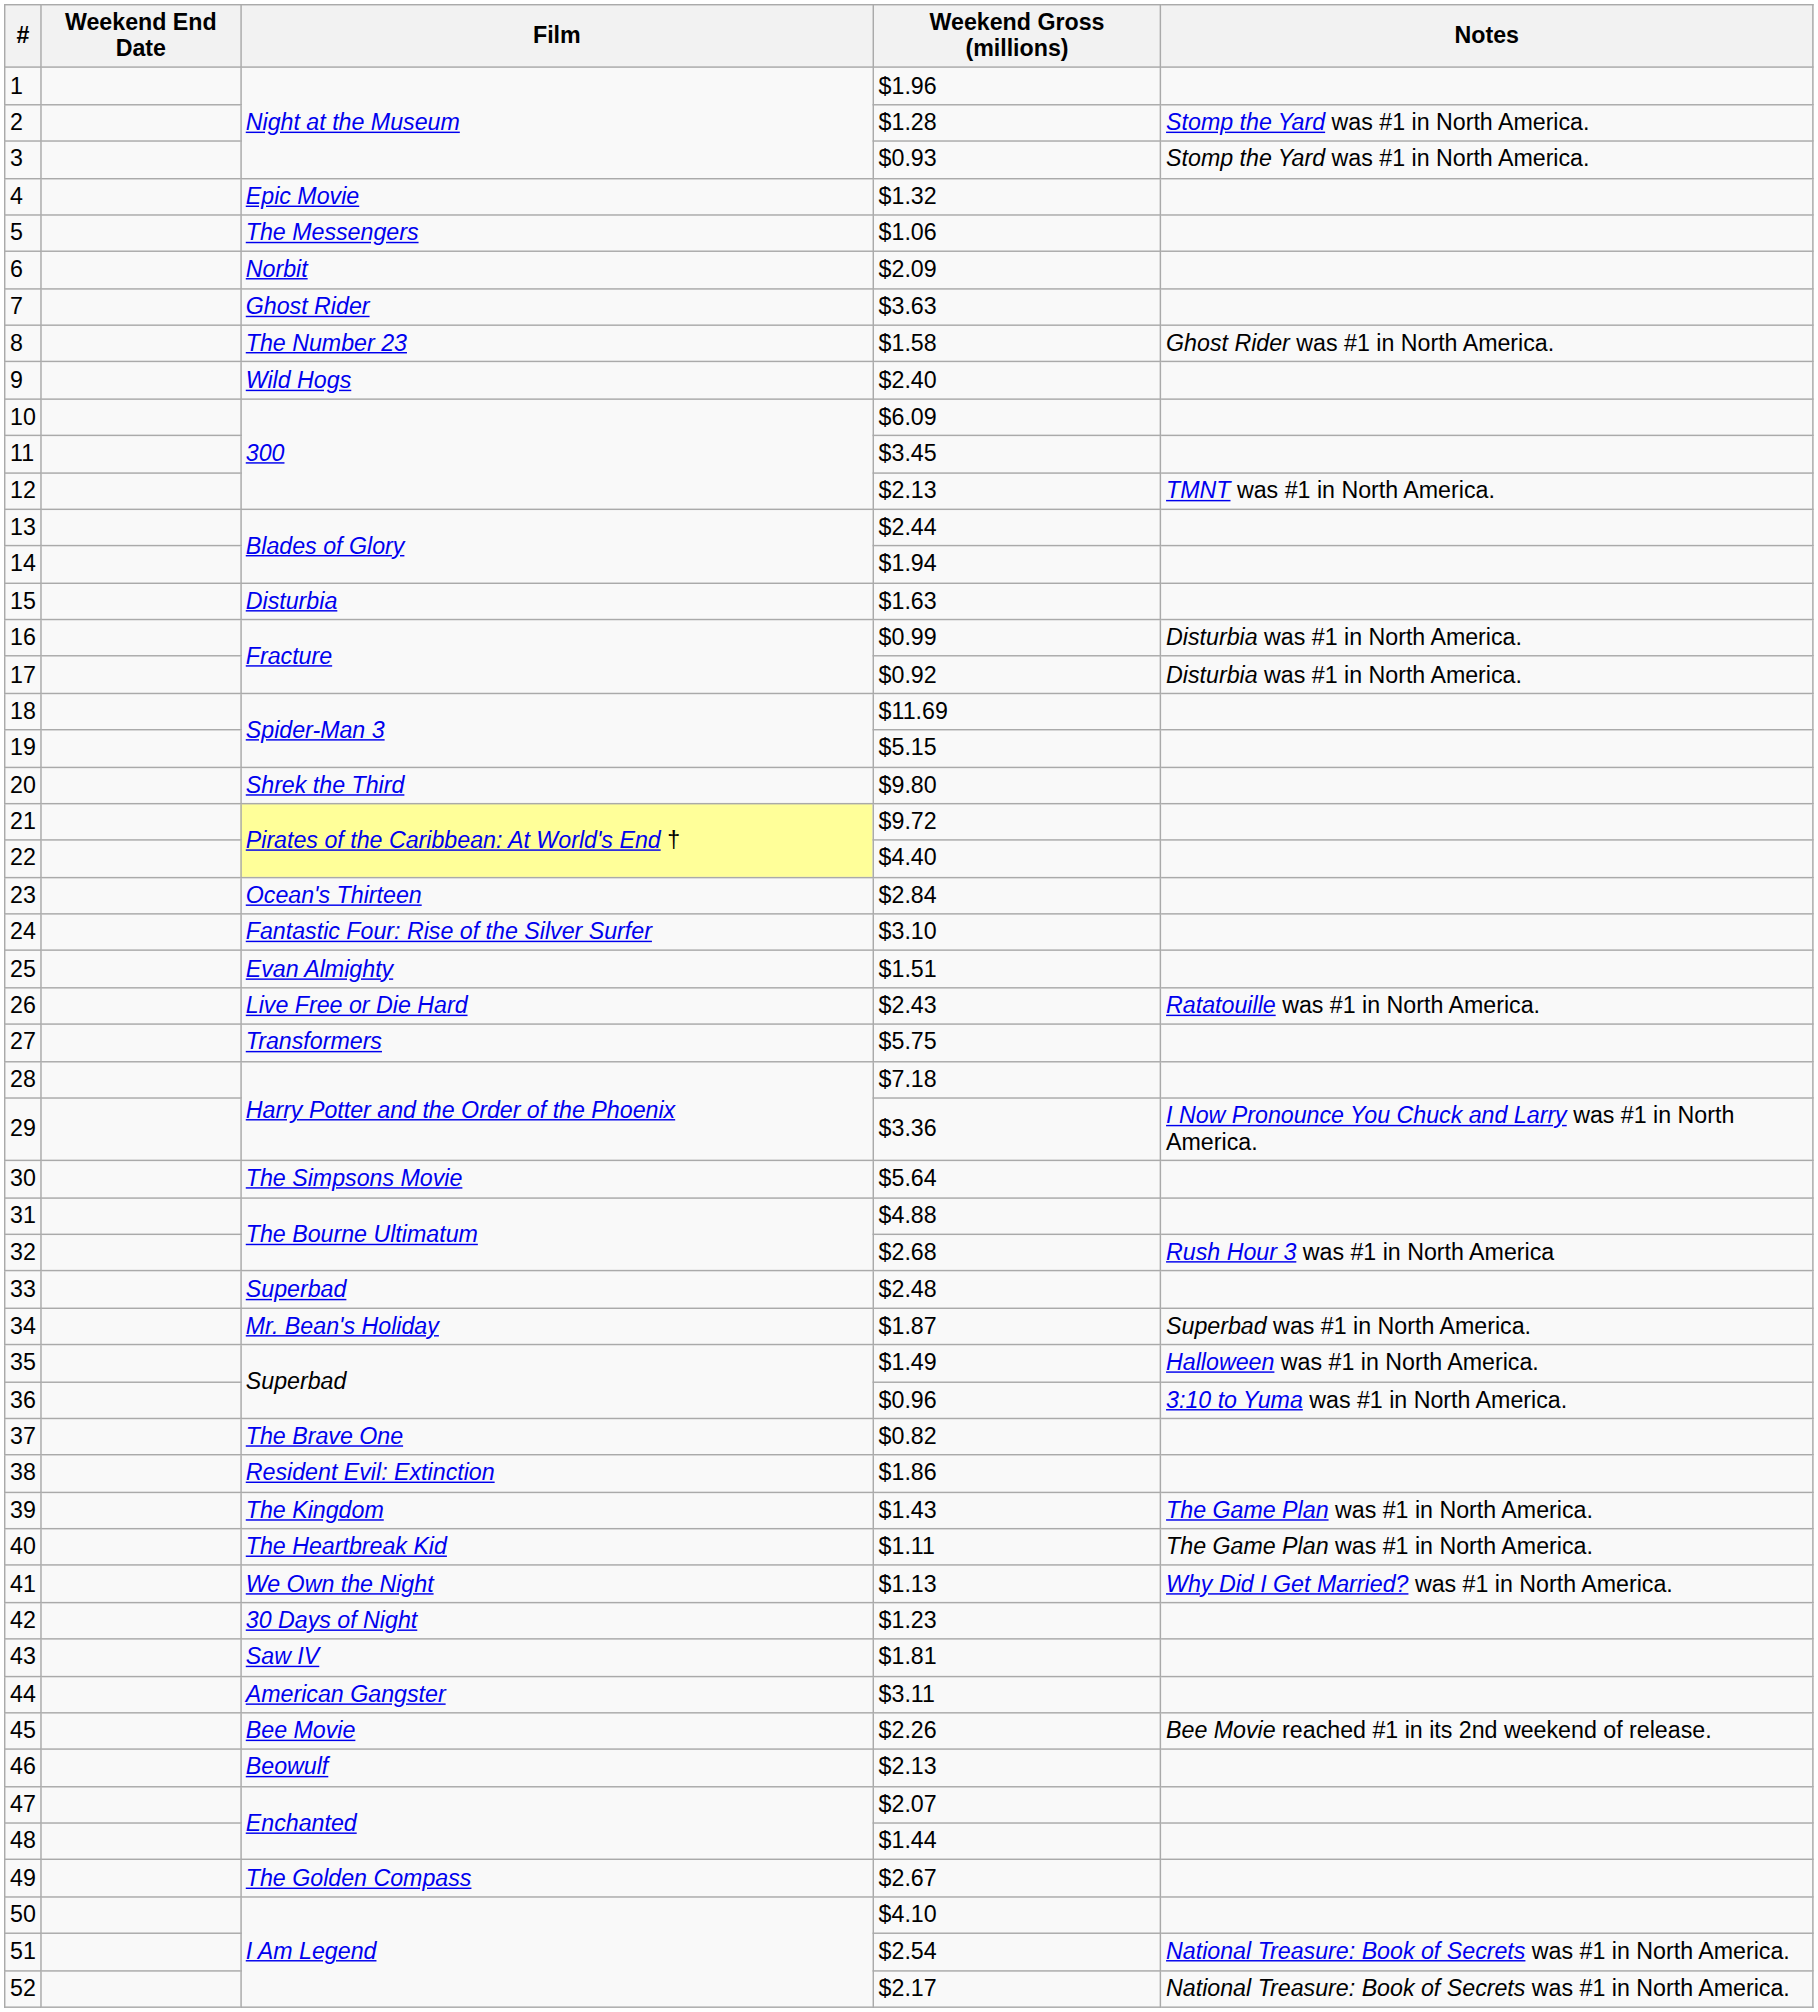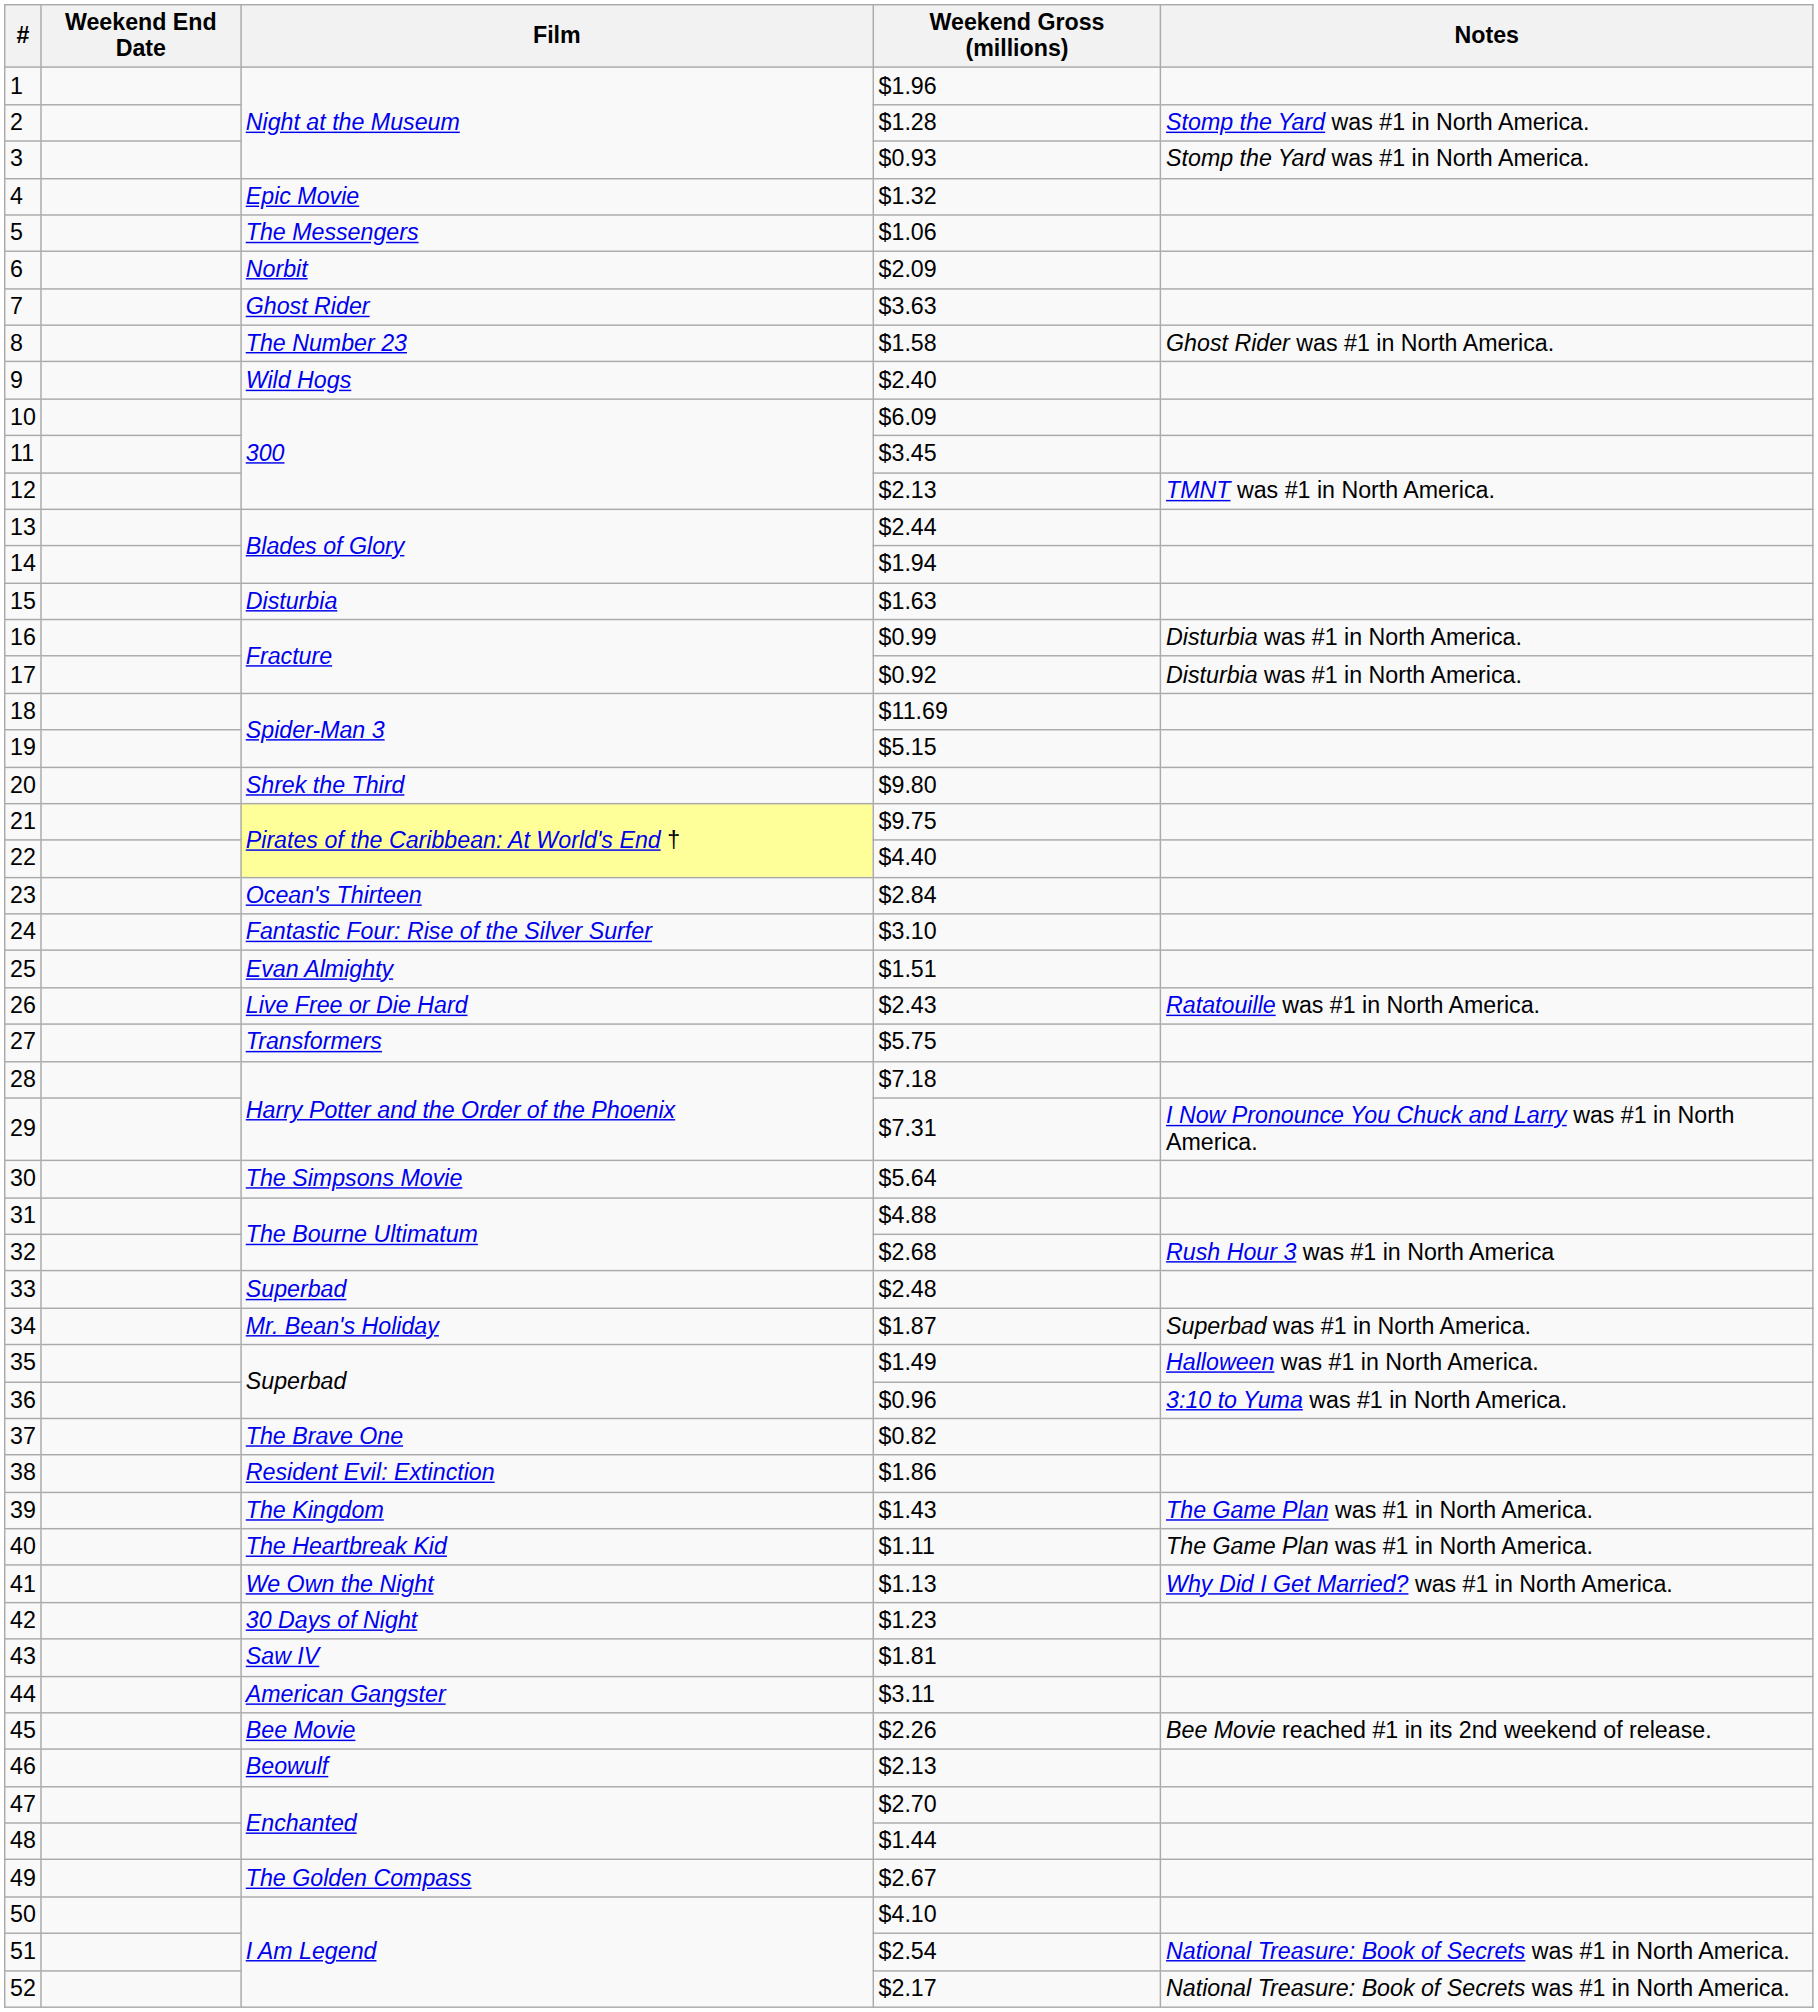21 | Weekend Gross (millions): $9.72 -> $9.75
29 | Weekend Gross (millions): $3.36 -> $7.31
47 | Weekend Gross (millions): $2.07 -> $2.70
